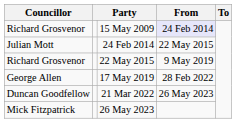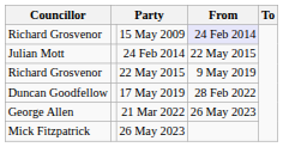17 May 2019 | Councillor: George Allen -> Duncan Goodfellow
21 Mar 2022 | Councillor: Duncan Goodfellow -> George Allen
